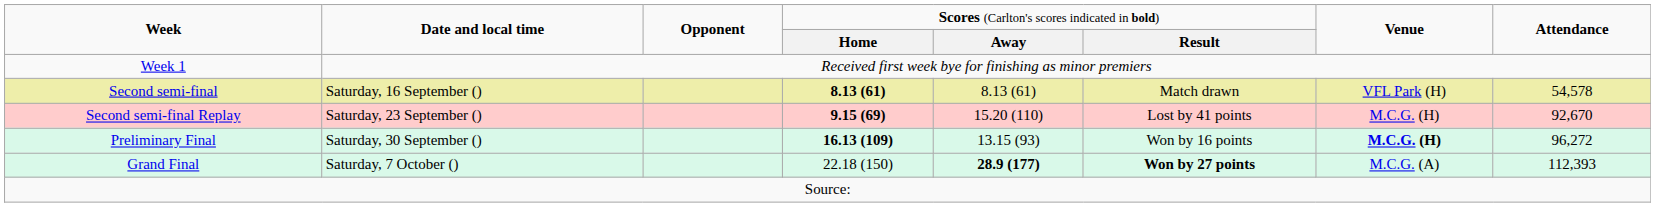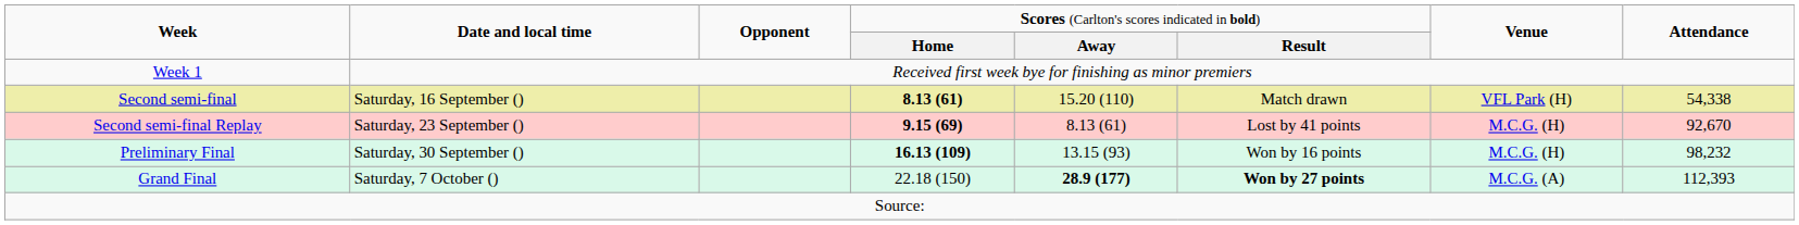Second semi-final | column 5: 8.13 (61) -> 15.20 (110)
Second semi-final | column 8: 54,578 -> 54,338
Second semi-final Replay | column 5: 15.20 (110) -> 8.13 (61)
Preliminary Final | column 7: bold -> normal
Preliminary Final | column 8: 96,272 -> 98,232
